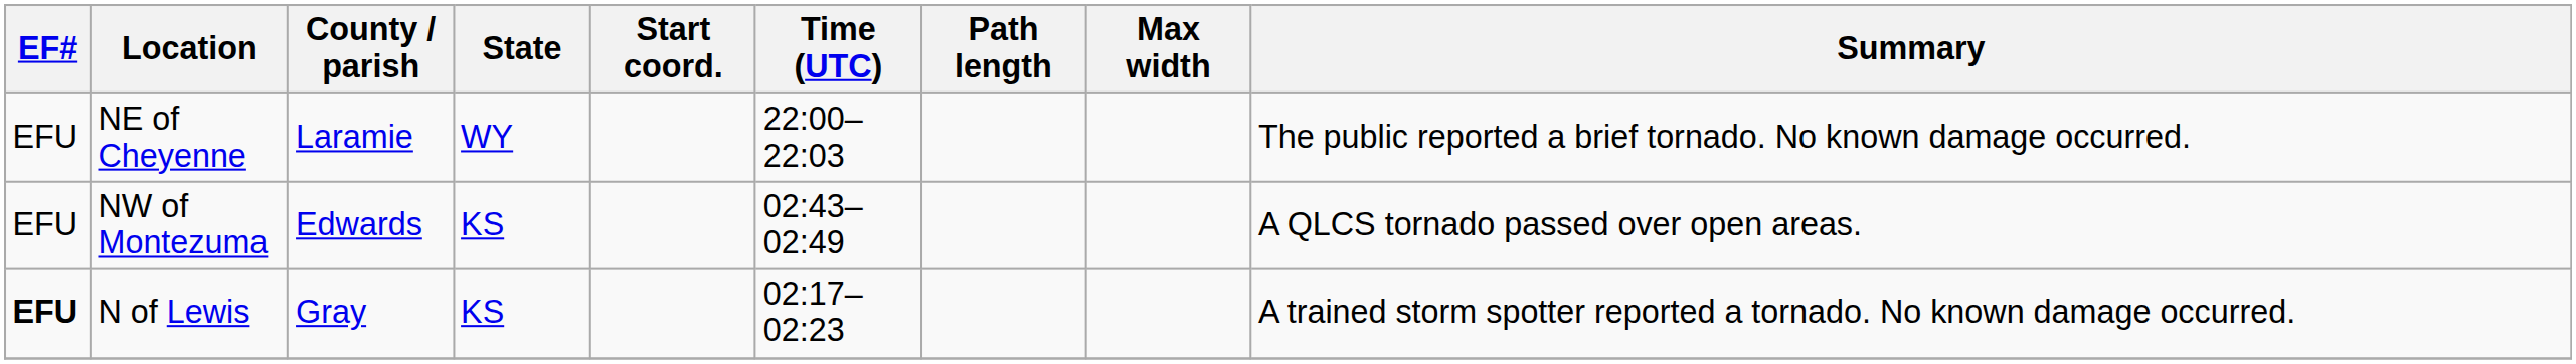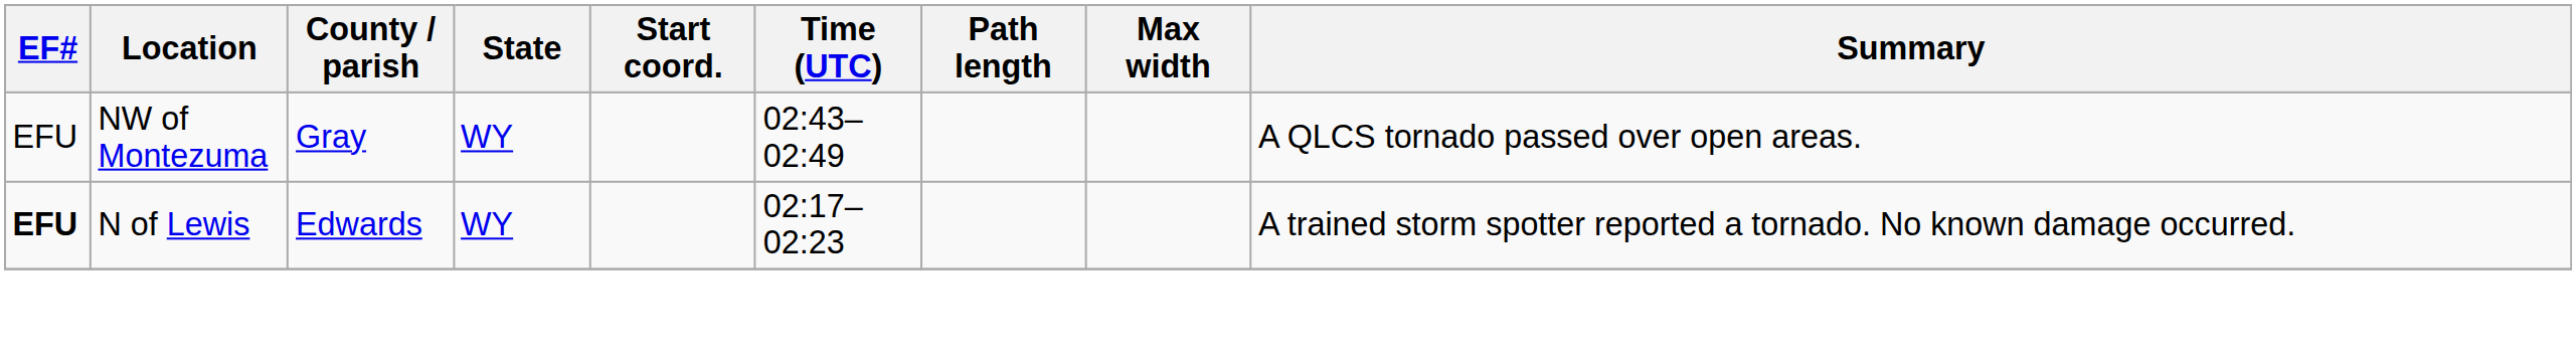- row: EFU | NE of Cheyenne | Laramie | WY | 22:00–22:03 | The public reported a brief tornado. No known damage occurred.
NW of Montezuma | County / parish: Edwards -> Gray
NW of Montezuma | State: KS -> WY
N of Lewis | County / parish: Gray -> Edwards
N of Lewis | State: KS -> WY
